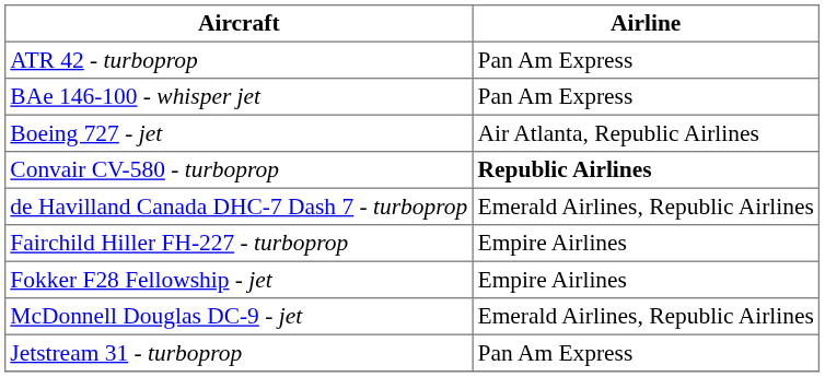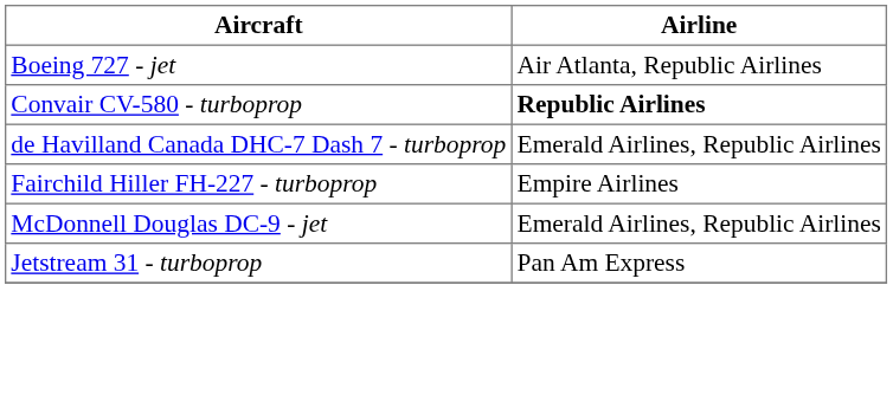- row: ATR 42 - turboprop | Pan Am Express
- row: BAe 146-100 - whisper jet | Pan Am Express
- row: Fokker F28 Fellowship - jet | Empire Airlines
